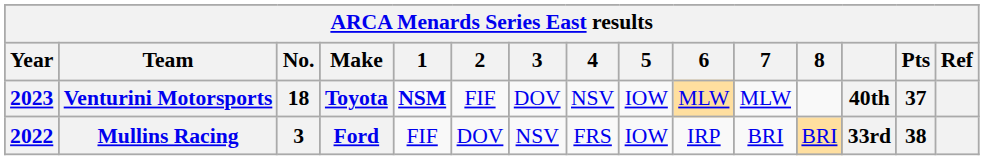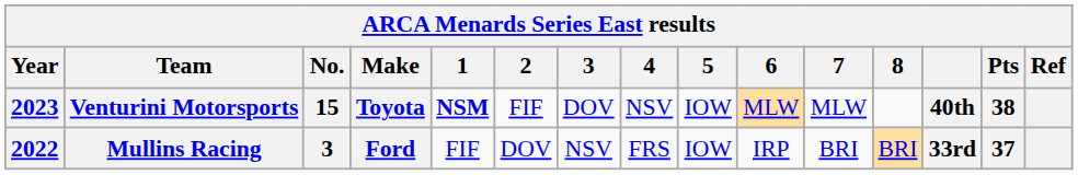Venturini Motorsports | No.: 18 -> 15
Venturini Motorsports | Pts: 37 -> 38
Mullins Racing | Pts: 38 -> 37
